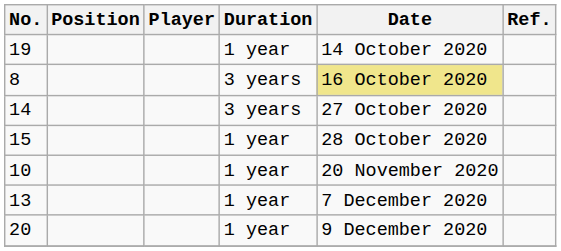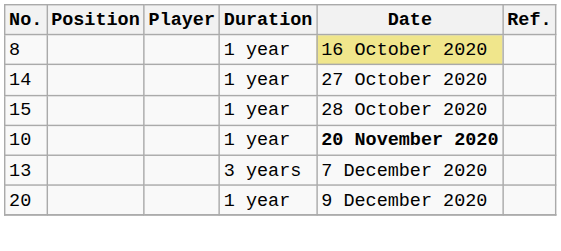- row: 19 | 1 year | 14 October 2020
8 | Duration: 3 years -> 1 year
14 | Duration: 3 years -> 1 year
10 | Date: normal -> bold
13 | Duration: 1 year -> 3 years
